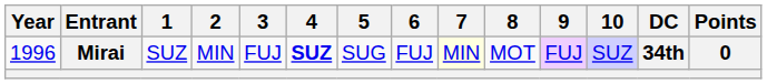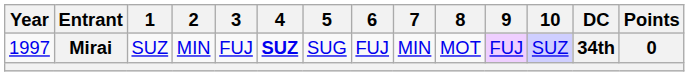Mirai | Year: 1996 -> 1997
Mirai | 7: lightyellow background -> no background
